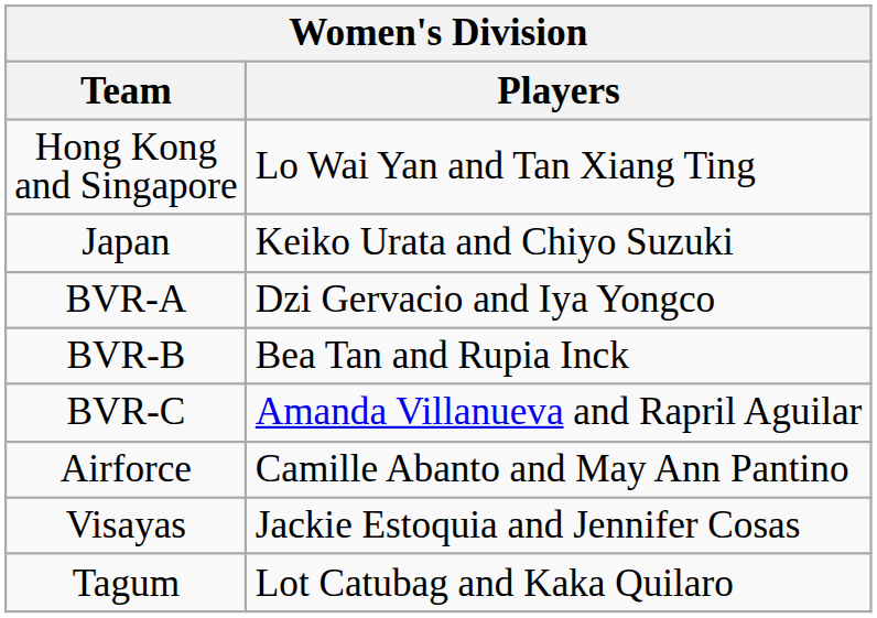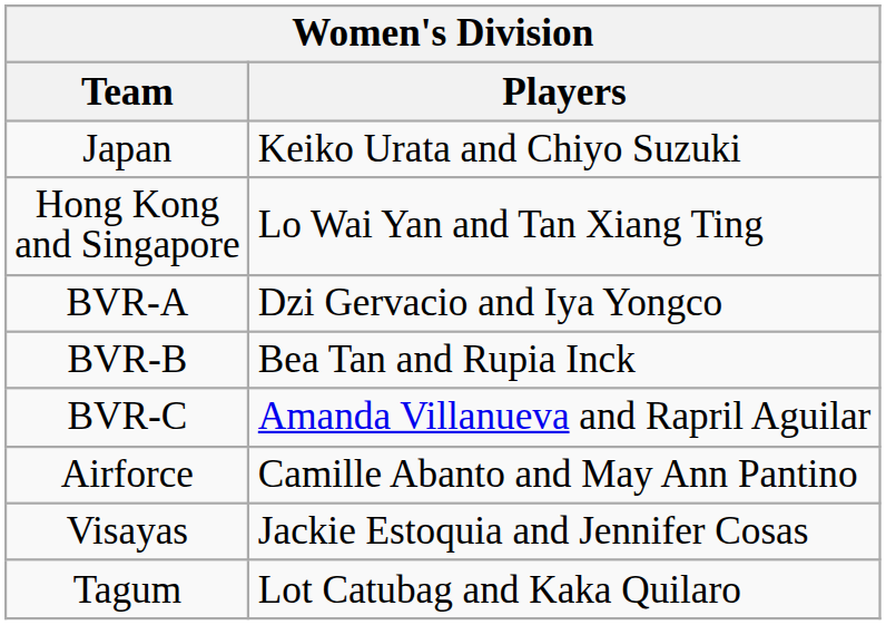rows swapped: Japan <-> Hong Kong and Singapore
